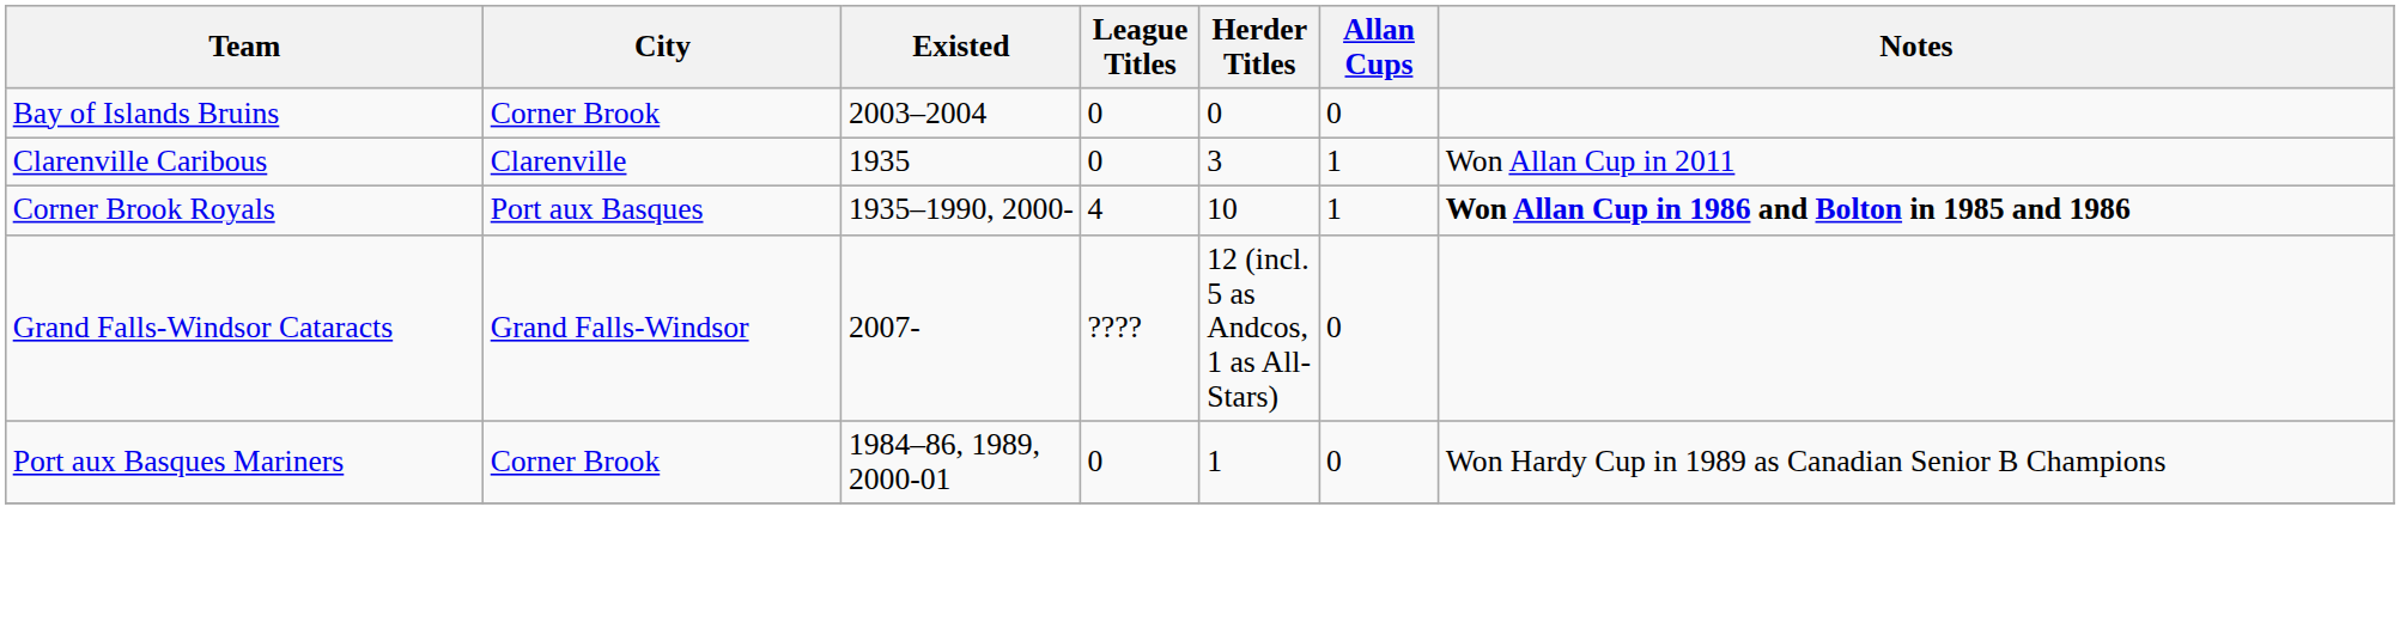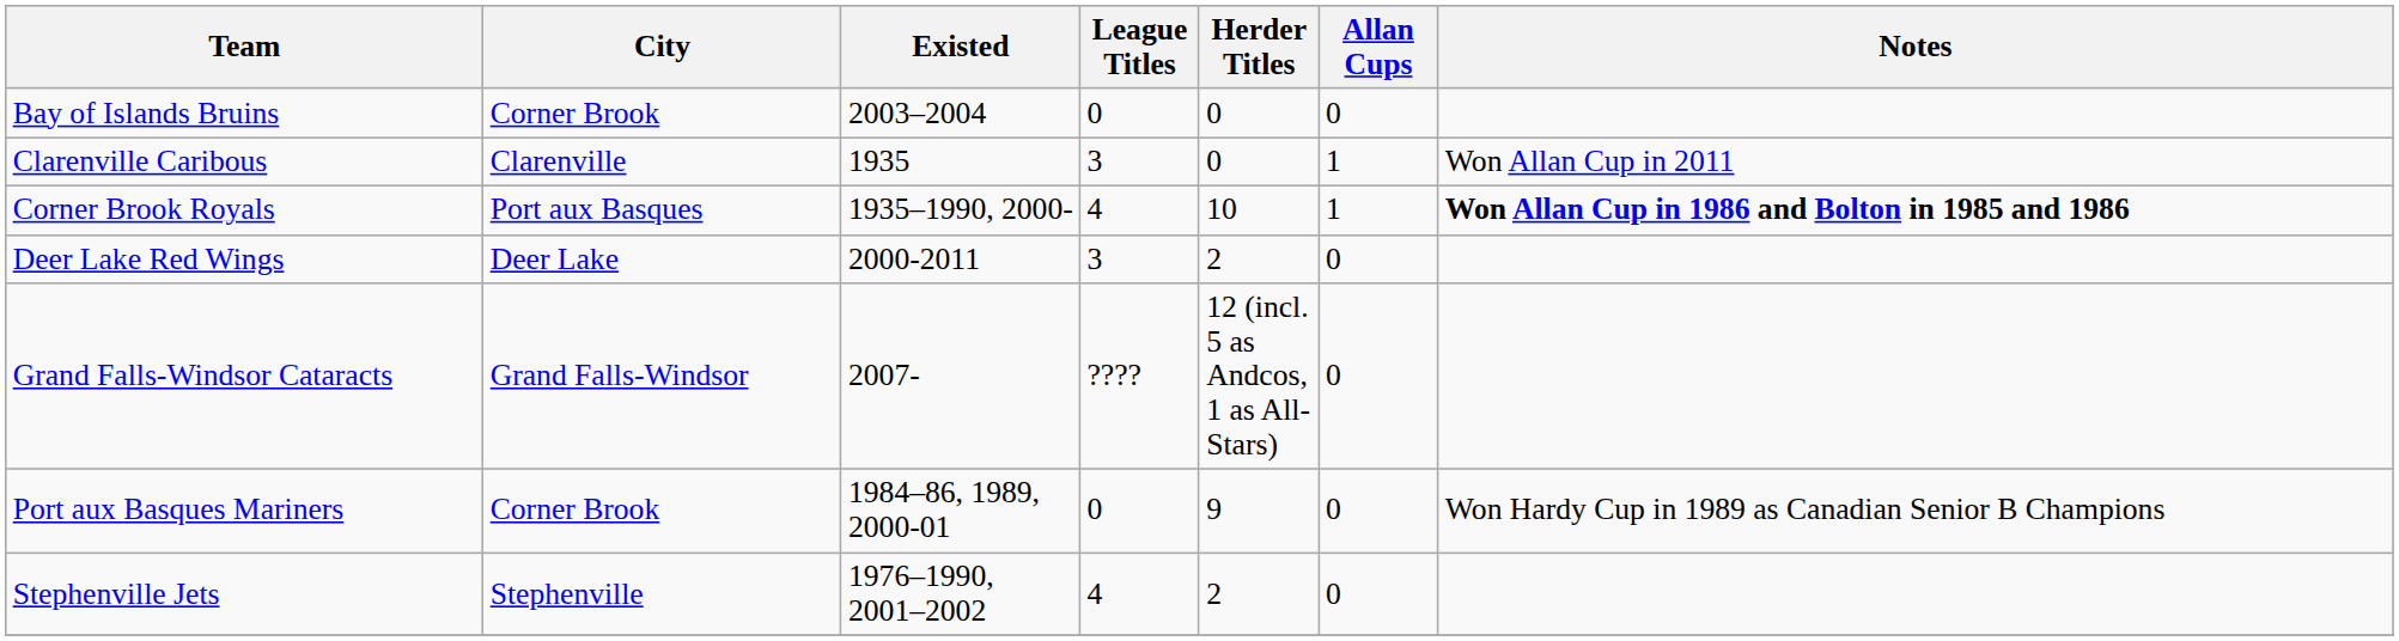Clarenville Caribous | League Titles: 0 -> 3
Clarenville Caribous | Herder Titles: 3 -> 0
+ row: Deer Lake Red Wings | Deer Lake | 2000-2011 | 3 | 2 | 0
Port aux Basques Mariners | Herder Titles: 1 -> 9
+ row: Stephenville Jets | Stephenville | 1976–1990, 2001–2002 | 4 | 2 | 0
